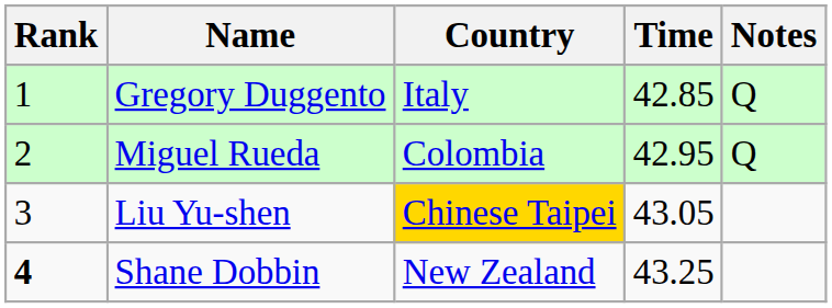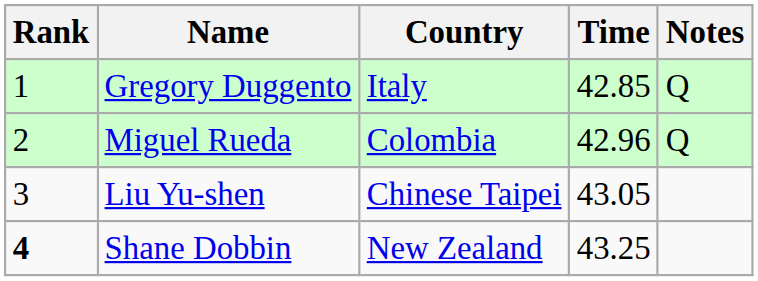Miguel Rueda | Time: 42.95 -> 42.96
Liu Yu-shen | Country: gold background -> no background
